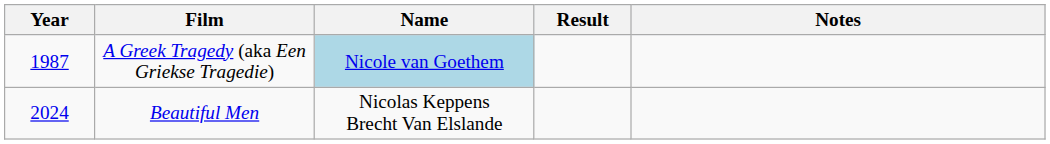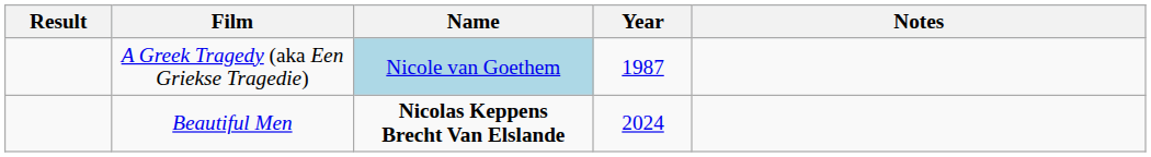columns swapped: Year <-> Result
Beautiful Men | Name: normal -> bold
